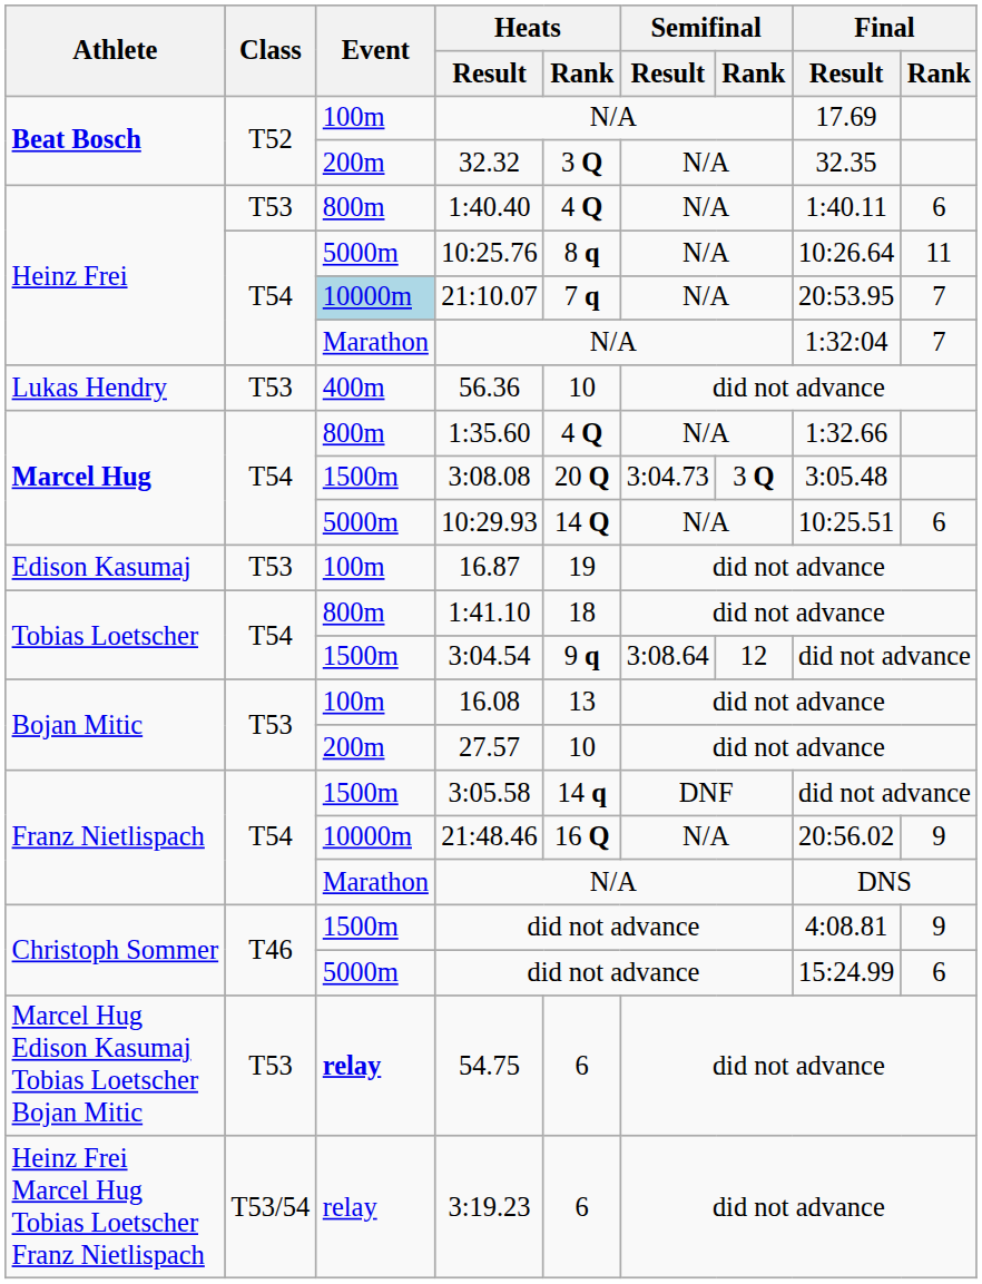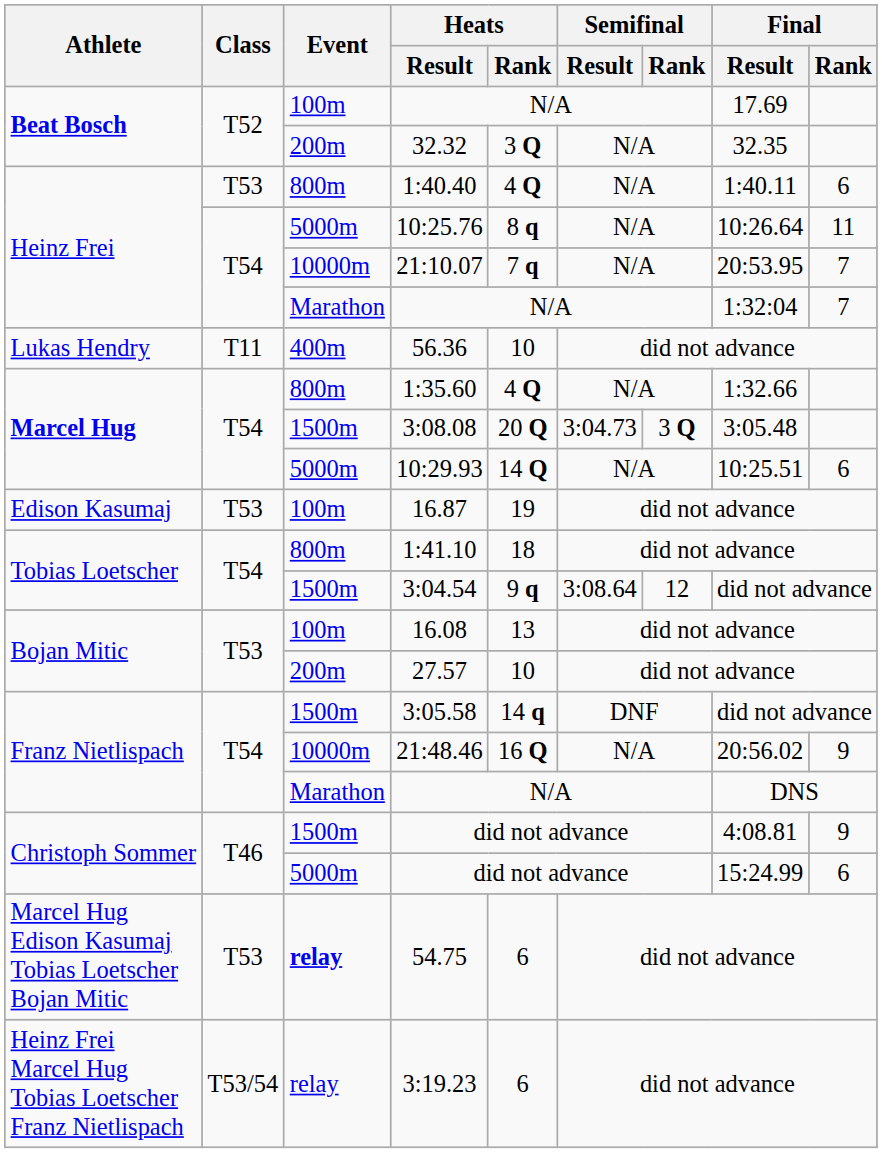21:10.07 | Event: lightblue background -> no background
56.36 | Class: T53 -> T11
